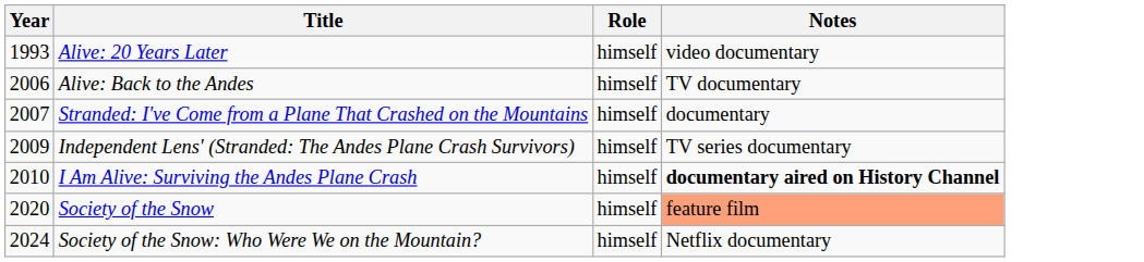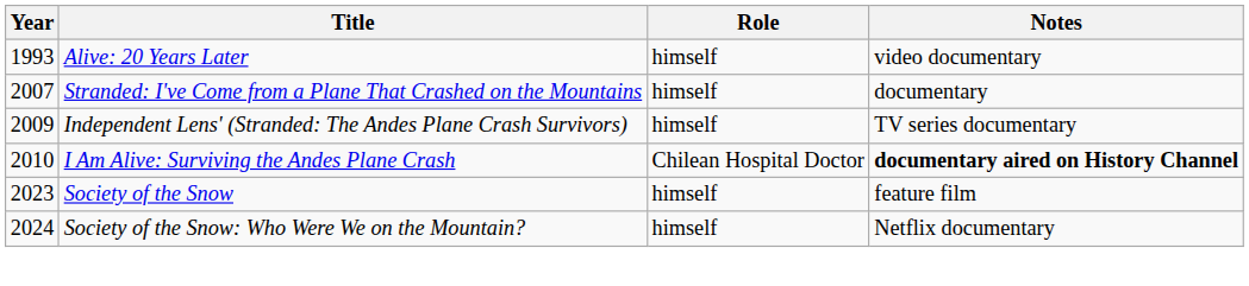- row: 2006 | Alive: Back to the Andes | himself | TV documentary
I Am Alive: Surviving the Andes Plane Crash | Role: himself -> Chilean Hospital Doctor
Society of the Snow | Year: 2020 -> 2023
Society of the Snow | Notes: lightsalmon background -> no background
